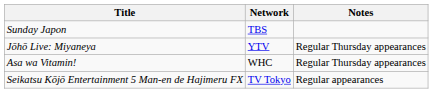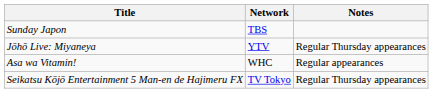Asa wa Vitamin! | Notes: Regular Thursday appearances -> Regular appearances
Seikatsu Kōjō Entertainment 5 Man-en de Hajimeru FX | Notes: Regular appearances -> Regular Thursday appearances
